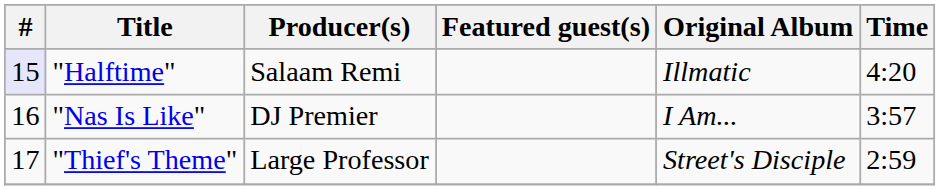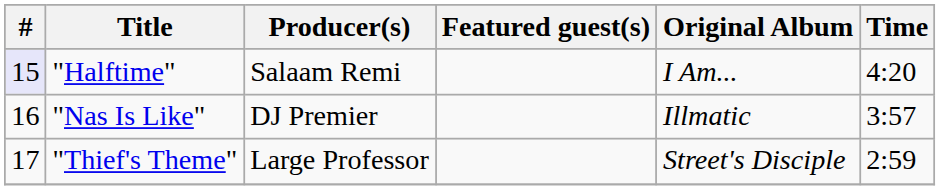"Halftime" | Original Album: Illmatic -> I Am...
"Nas Is Like" | Original Album: I Am... -> Illmatic
